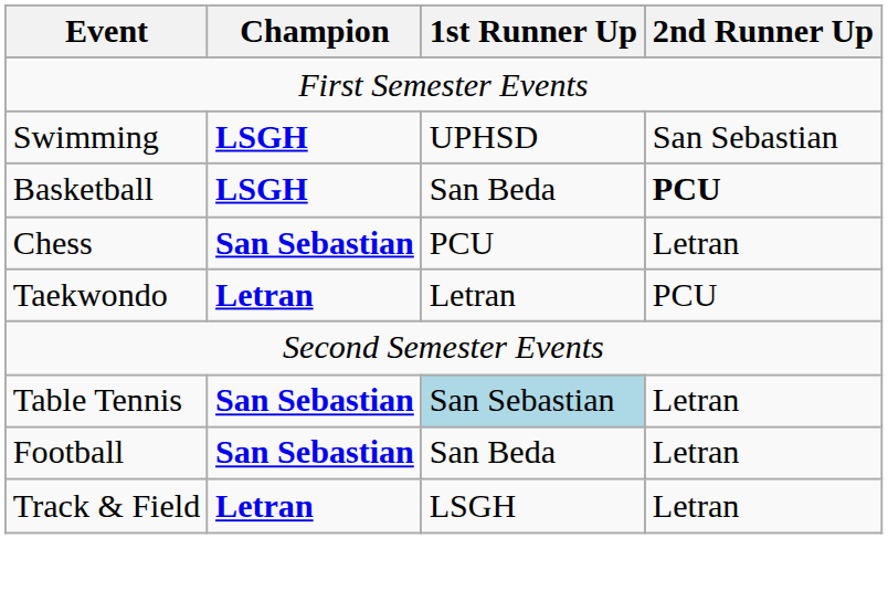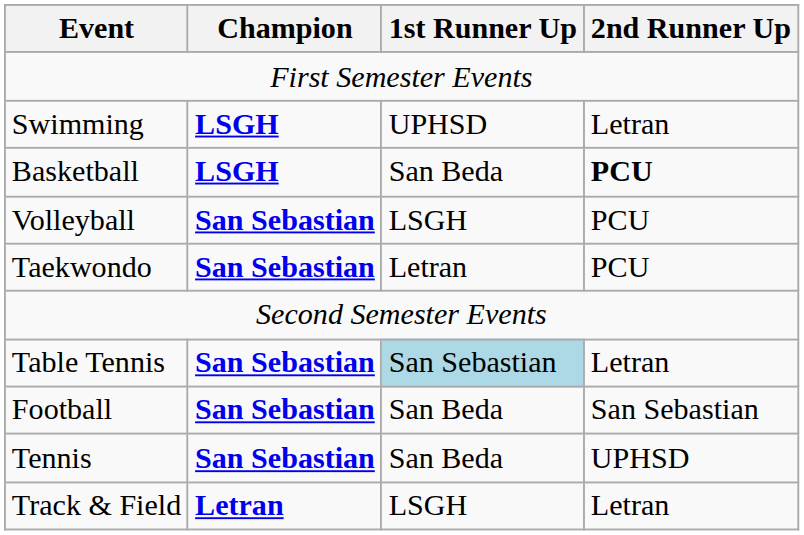Swimming | 2nd Runner Up: San Sebastian -> Letran
+ row: Volleyball | San Sebastian | LSGH | PCU
- row: Chess | San Sebastian | PCU | Letran
Taekwondo | Champion: Letran -> San Sebastian
Football | 2nd Runner Up: Letran -> San Sebastian
+ row: Tennis | San Sebastian | San Beda | UPHSD
